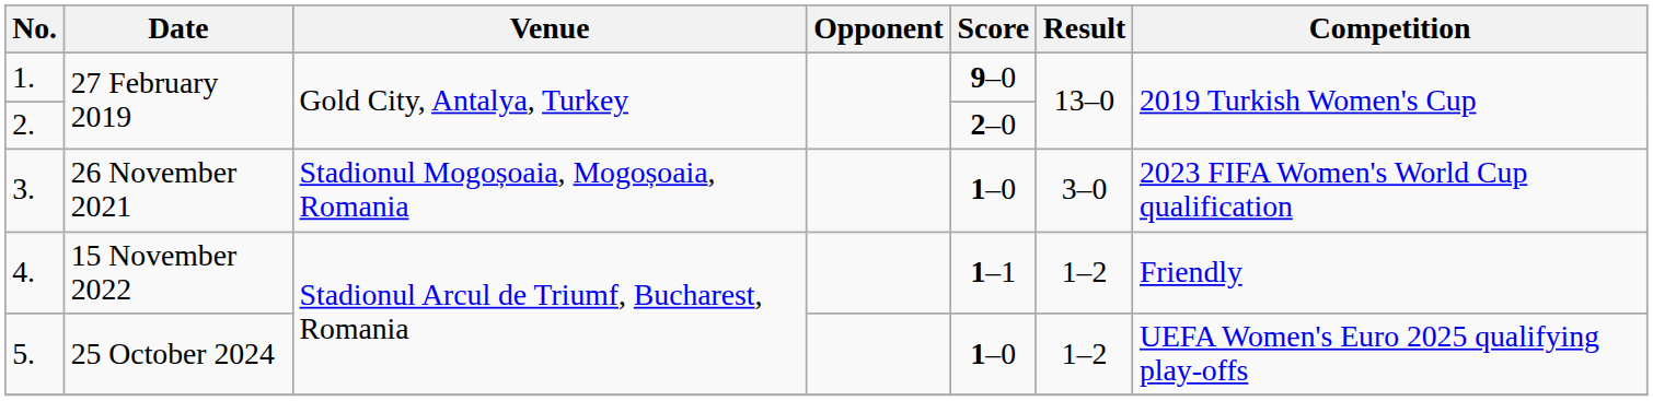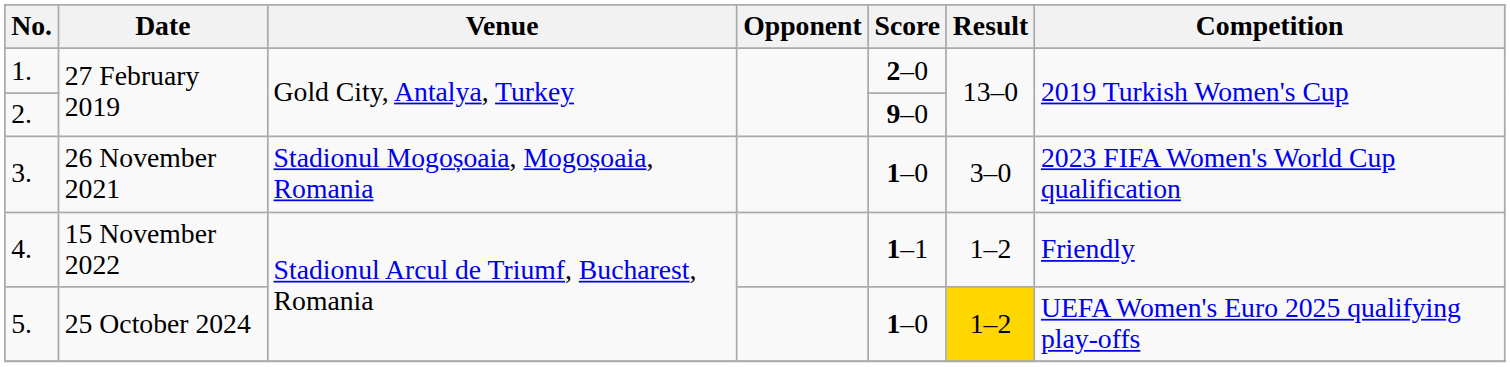1. | Score: 9–0 -> 2–0
2. | Score: 2–0 -> 9–0
5. | Result: no background -> gold background
